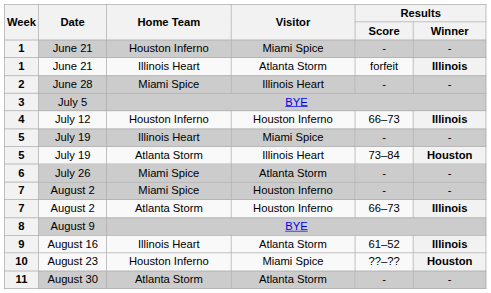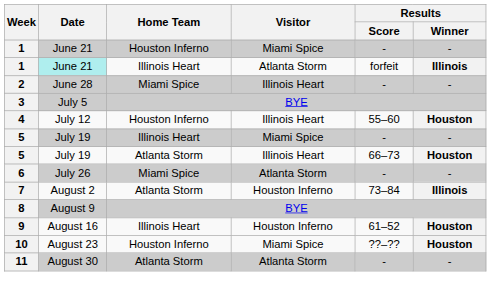1 / Illinois Heart | Date: no background -> paleturquoise background
4 | Visitor: Houston Inferno -> Illinois Heart
4 | Results / Score: 66–73 -> 55–60
4 | Results / Winner: Illinois -> Houston
5 / Atlanta Storm | Results / Score: 73–84 -> 66–73
- row: 7 | August 2 | Miami Spice | Houston Inferno | - | -
7 / Atlanta Storm | Results / Score: 66–73 -> 73–84
9 | Visitor: Atlanta Storm -> Houston Inferno
9 | Results / Winner: Illinois -> Houston
